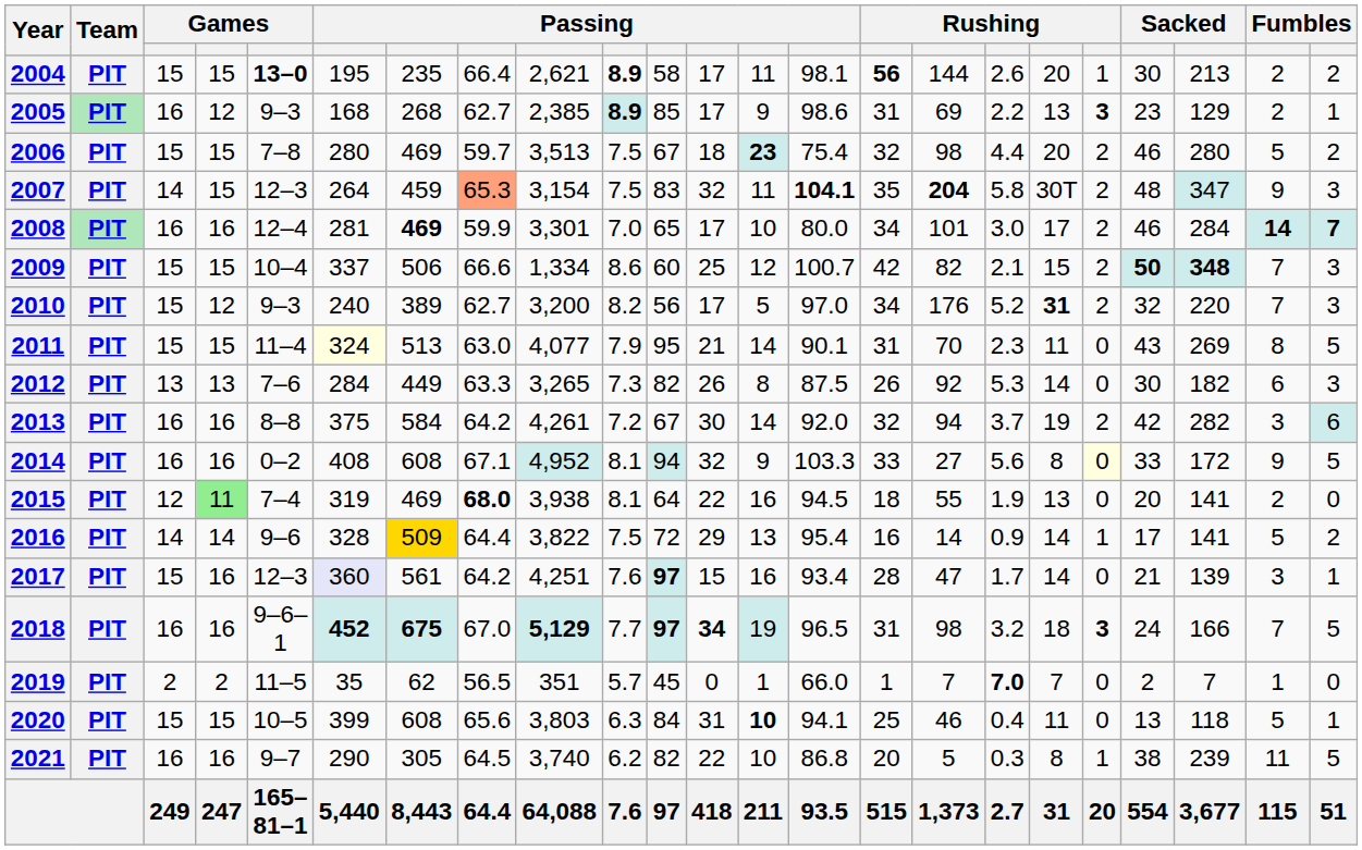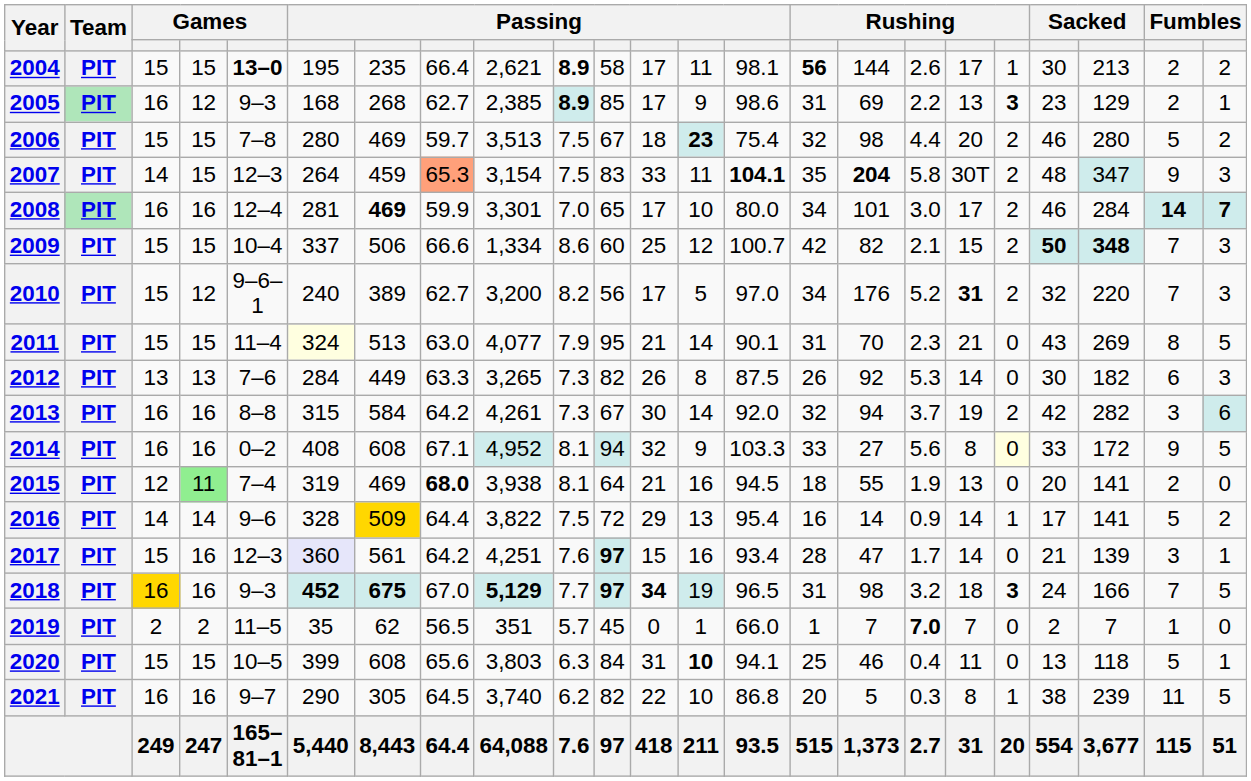2004 | column 18: 20 -> 17
2007 | column 12: 32 -> 33
2010 | column 5: 9–3 -> 9–6–1
2011 | column 18: 11 -> 21
2013 | column 6: 375 -> 315
2013 | column 10: 7.2 -> 7.3
2015 | column 12: 22 -> 21
2018 | column 3: no background -> gold background
2018 | column 5: 9–6–1 -> 9–3
